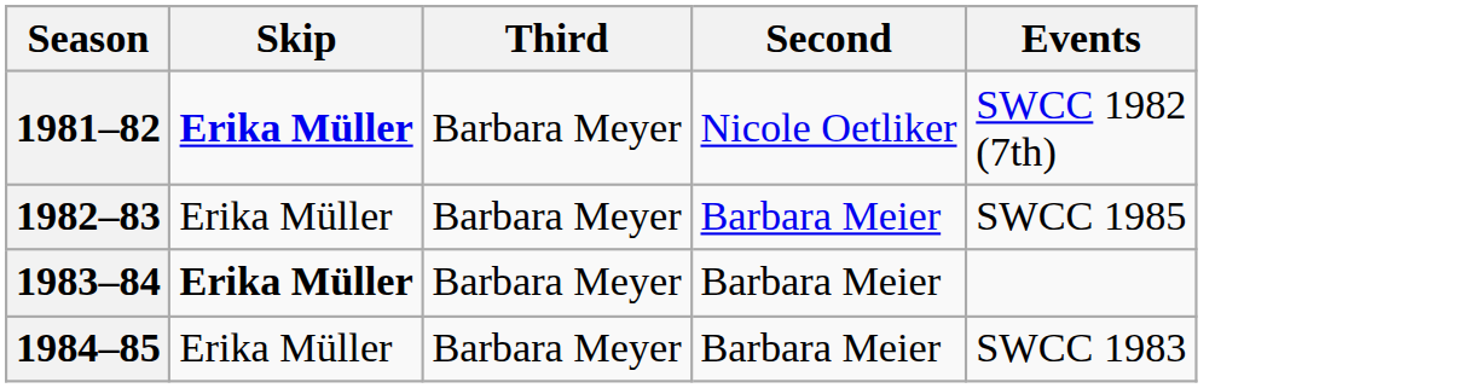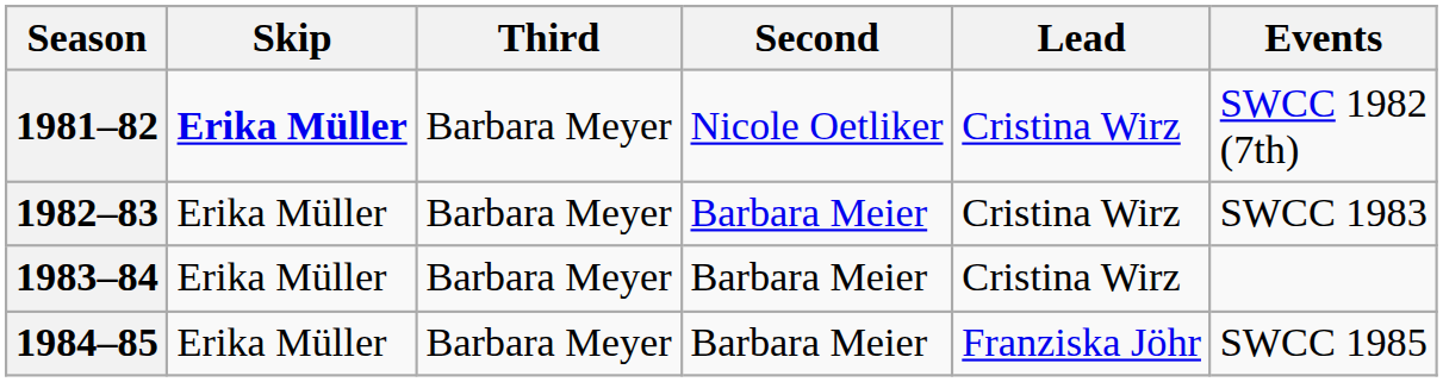+ column: Lead | Cristina Wirz | Cristina Wirz | Cristina Wirz | Franziska Jöhr
1982–83 | Events: SWCC 1985 -> SWCC 1983
1983–84 | Skip: bold -> normal
1984–85 | Events: SWCC 1983 -> SWCC 1985
